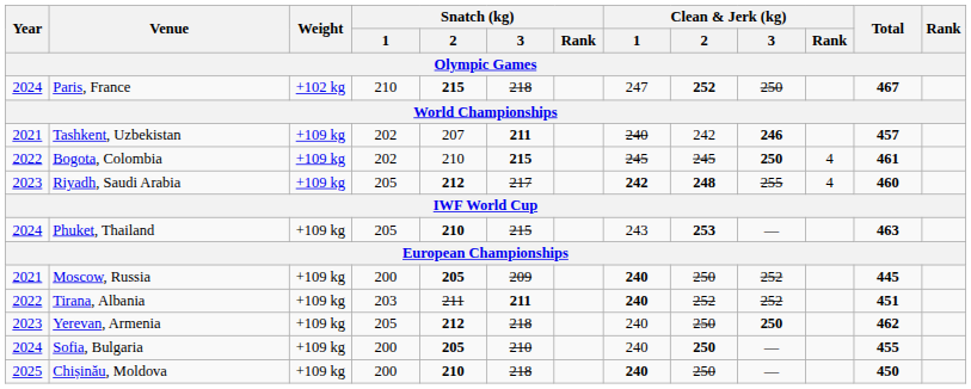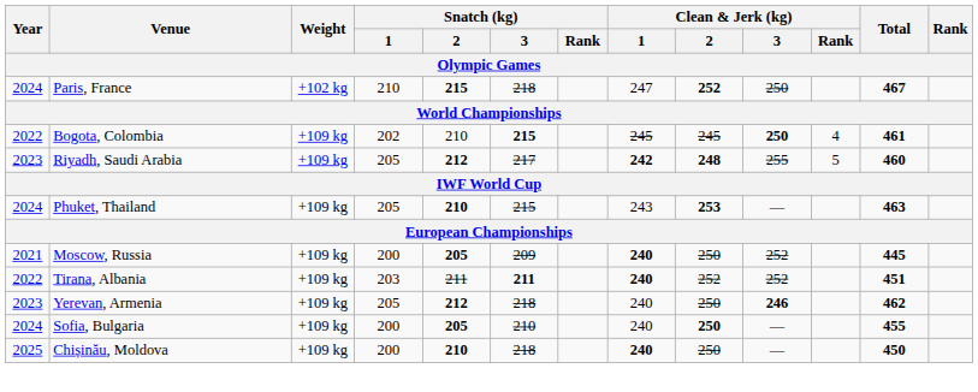- row: 2021 | Tashkent, Uzbekistan | +109 kg | 202 | 207 | 211 | 240 | 242 | 246 | 457
Riyadh, Saudi Arabia | Clean & Jerk (kg) / Rank: 4 -> 5
Yerevan, Armenia | Clean & Jerk (kg) / 3: 250 -> 246
